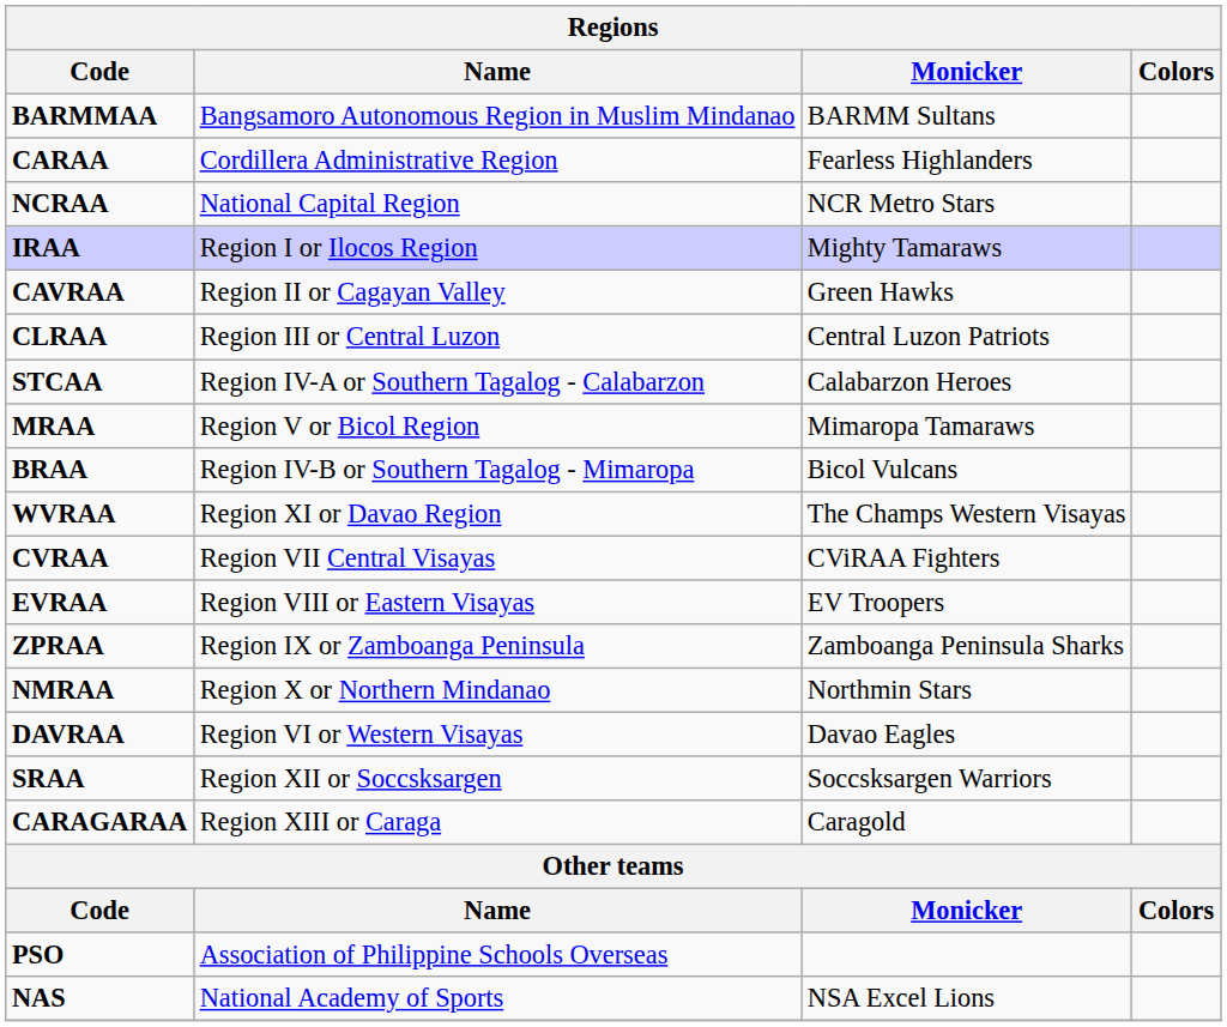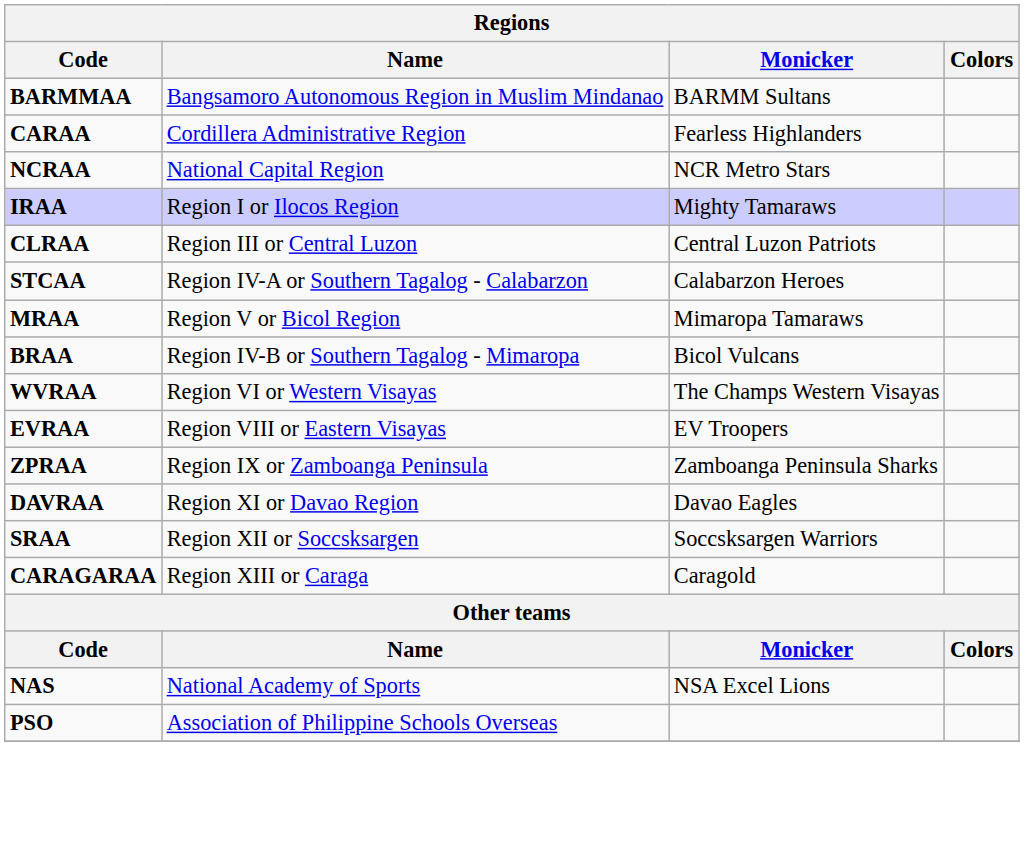- row: CAVRAA | Region II or Cagayan Valley | Green Hawks
WVRAA | Name: Region XI or Davao Region -> Region VI or Western Visayas
- row: CVRAA | Region VII Central Visayas | CViRAA Fighters
- row: NMRAA | Region X or Northern Mindanao | Northmin Stars
DAVRAA | Name: Region VI or Western Visayas -> Region XI or Davao Region
rows swapped: NAS <-> PSO
